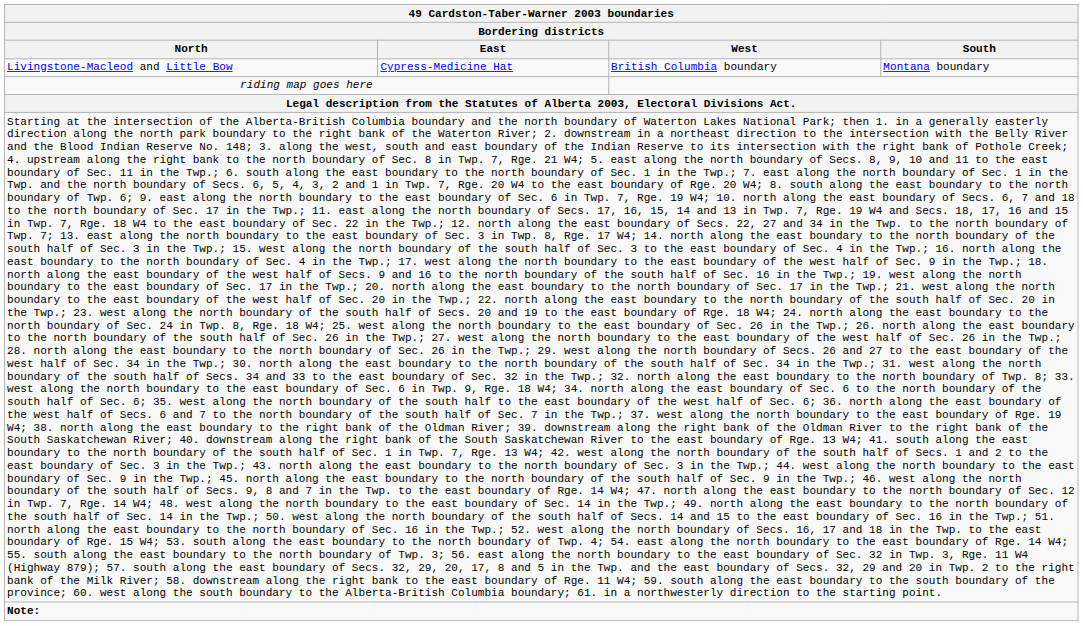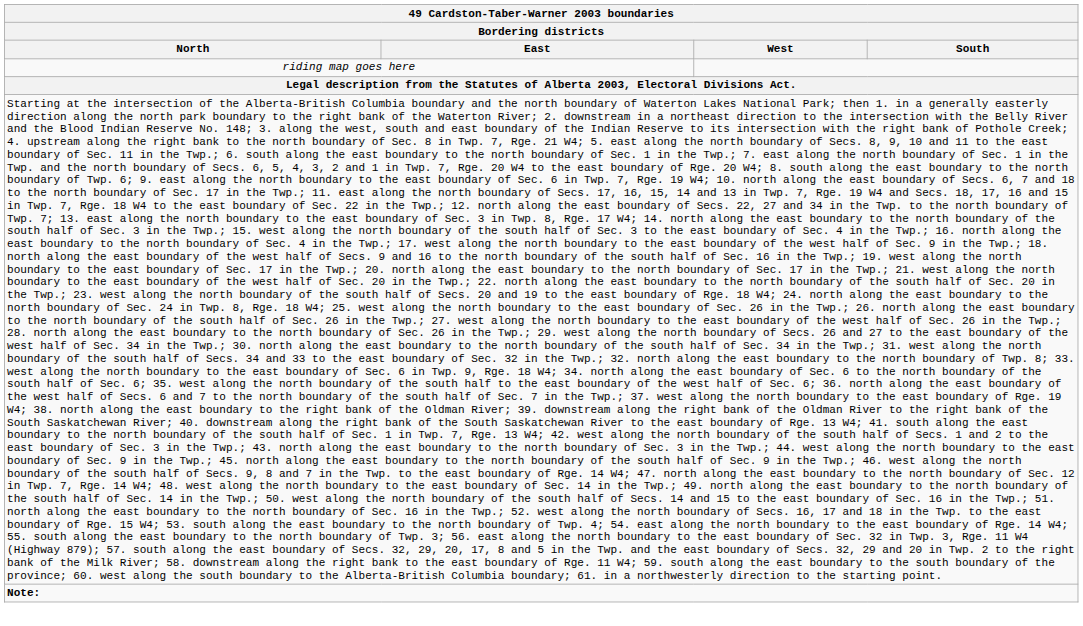- row: Livingstone-Macleod and Little Bow | Cypress-Medicine Hat | British Columbia boundary | Montana boundary
